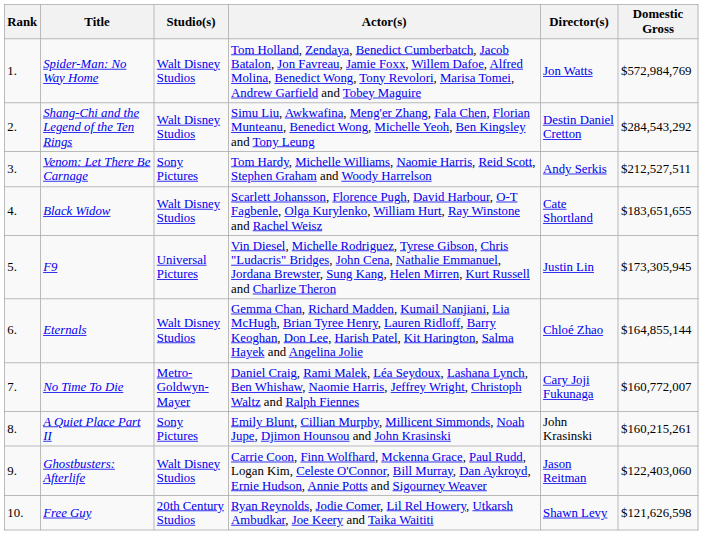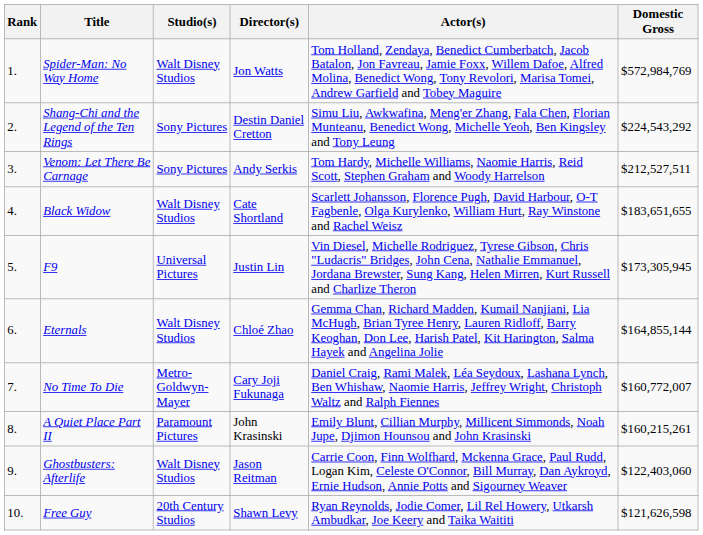columns swapped: Actor(s) <-> Director(s)
Shang-Chi and the Legend of the Ten Rings | Studio(s): Walt Disney Studios -> Sony Pictures
Shang-Chi and the Legend of the Ten Rings | Domestic Gross: $284,543,292 -> $224,543,292
A Quiet Place Part II | Studio(s): Sony Pictures -> Paramount Pictures
